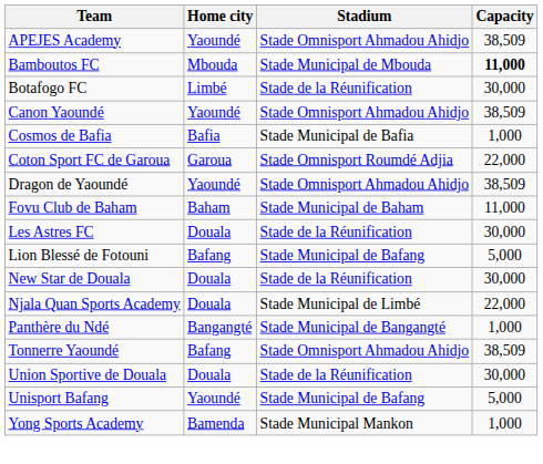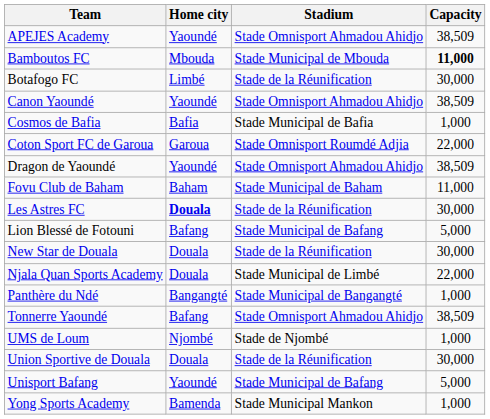Les Astres FC | Home city: normal -> bold
+ row: UMS de Loum | Njombé | Stade de Njombé | 1,000
